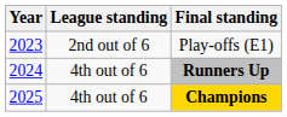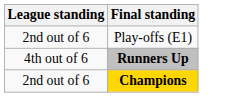- column: Year | 2023 | 2024 | 2025
Champions | League standing: 4th out of 6 -> 2nd out of 6
